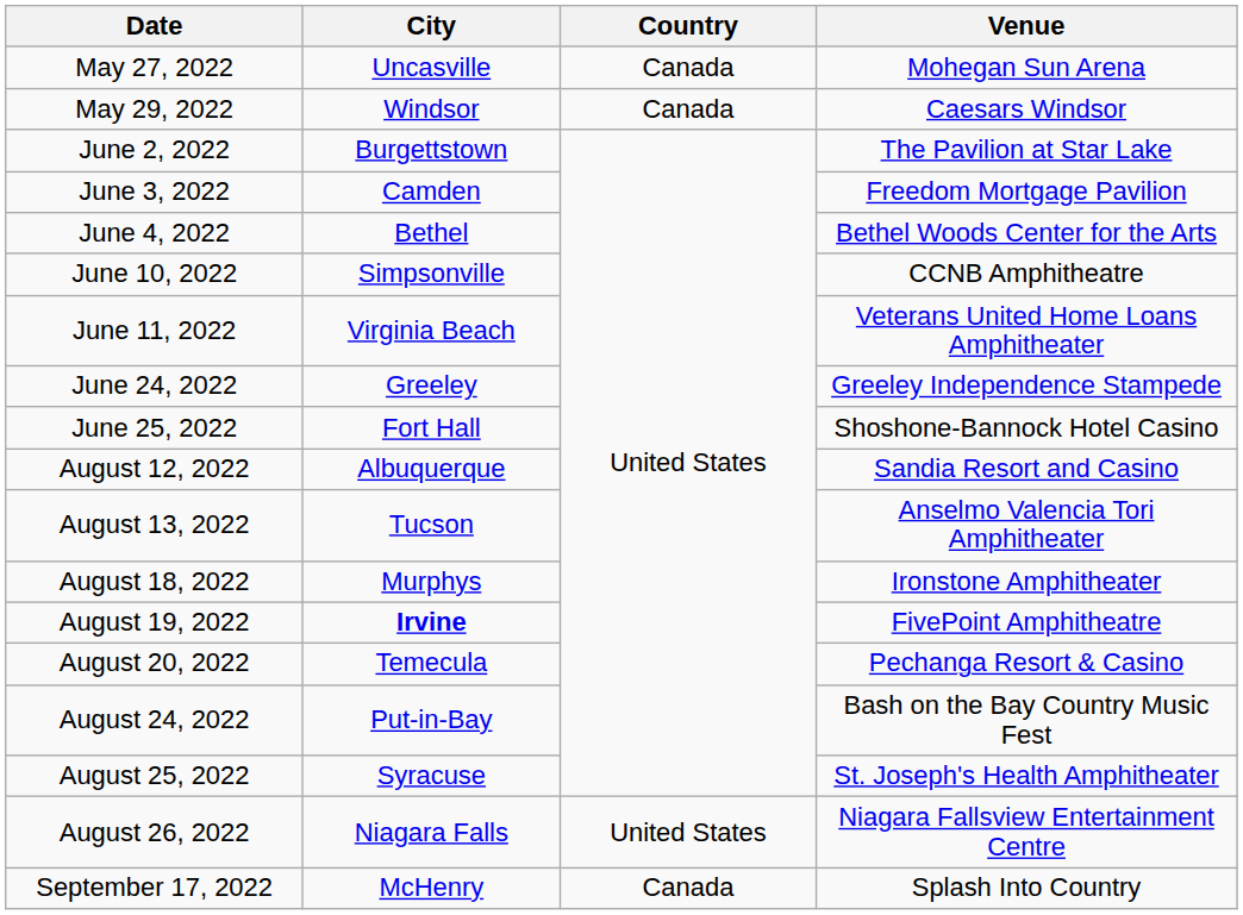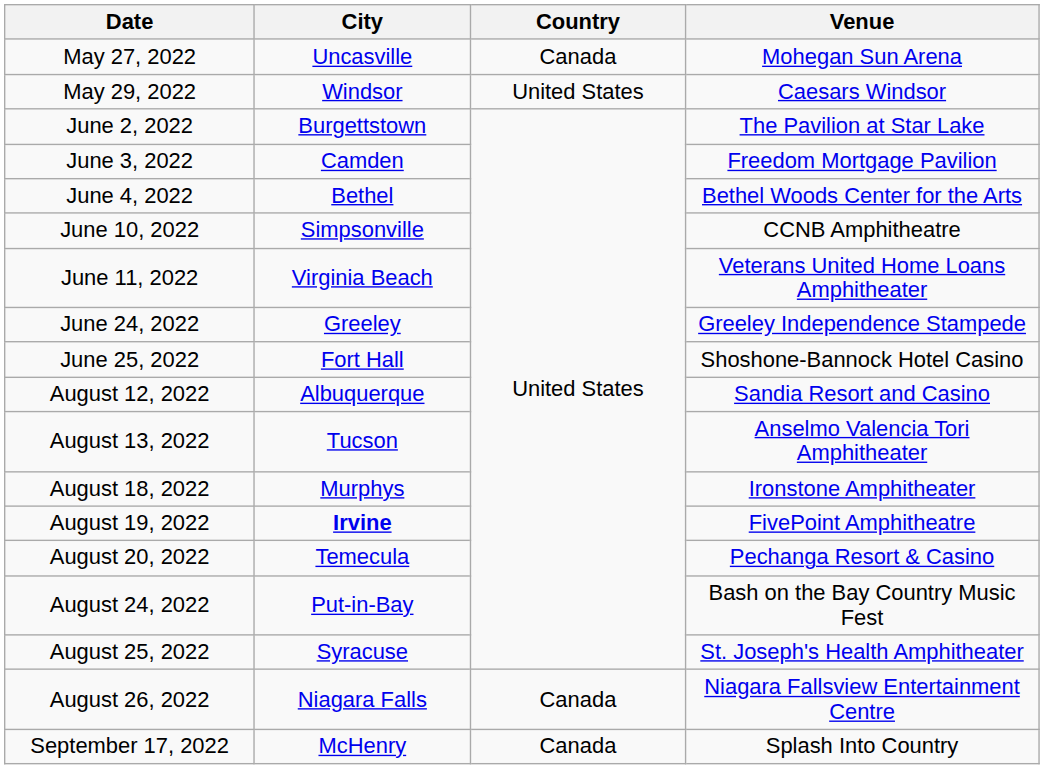May 29, 2022 | Country: Canada -> United States
August 26, 2022 | Country: United States -> Canada
